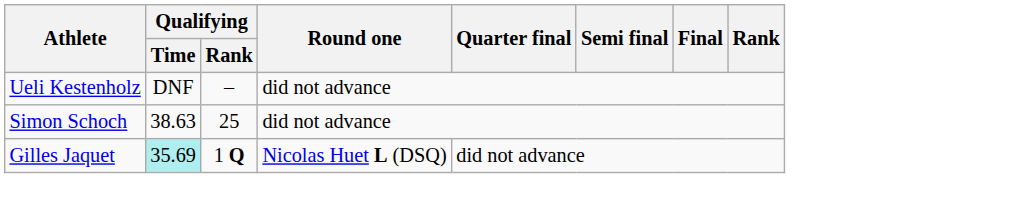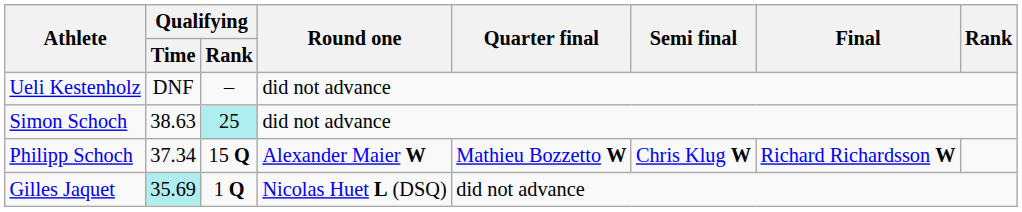Simon Schoch | Qualifying / Rank: no background -> paleturquoise background
+ row: Philipp Schoch | 37.34 | 15 Q | Alexander Maier W | Mathieu Bozzetto W | Chris Klug W | Richard Richardsson W
